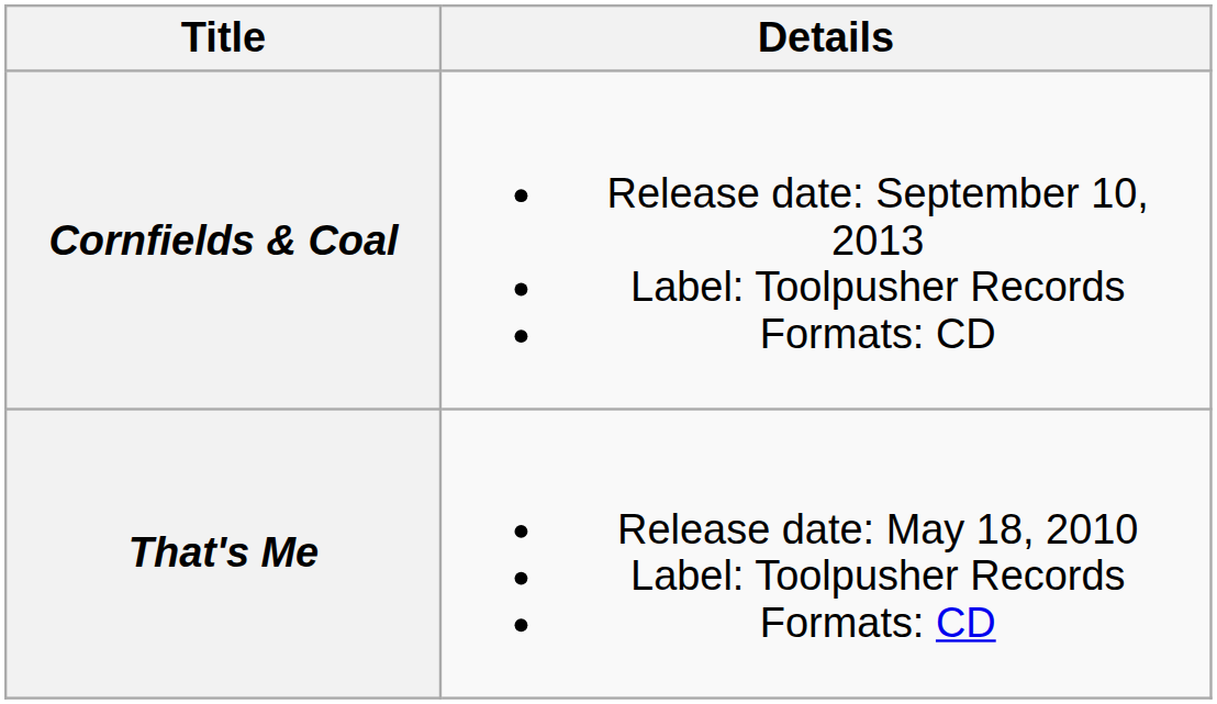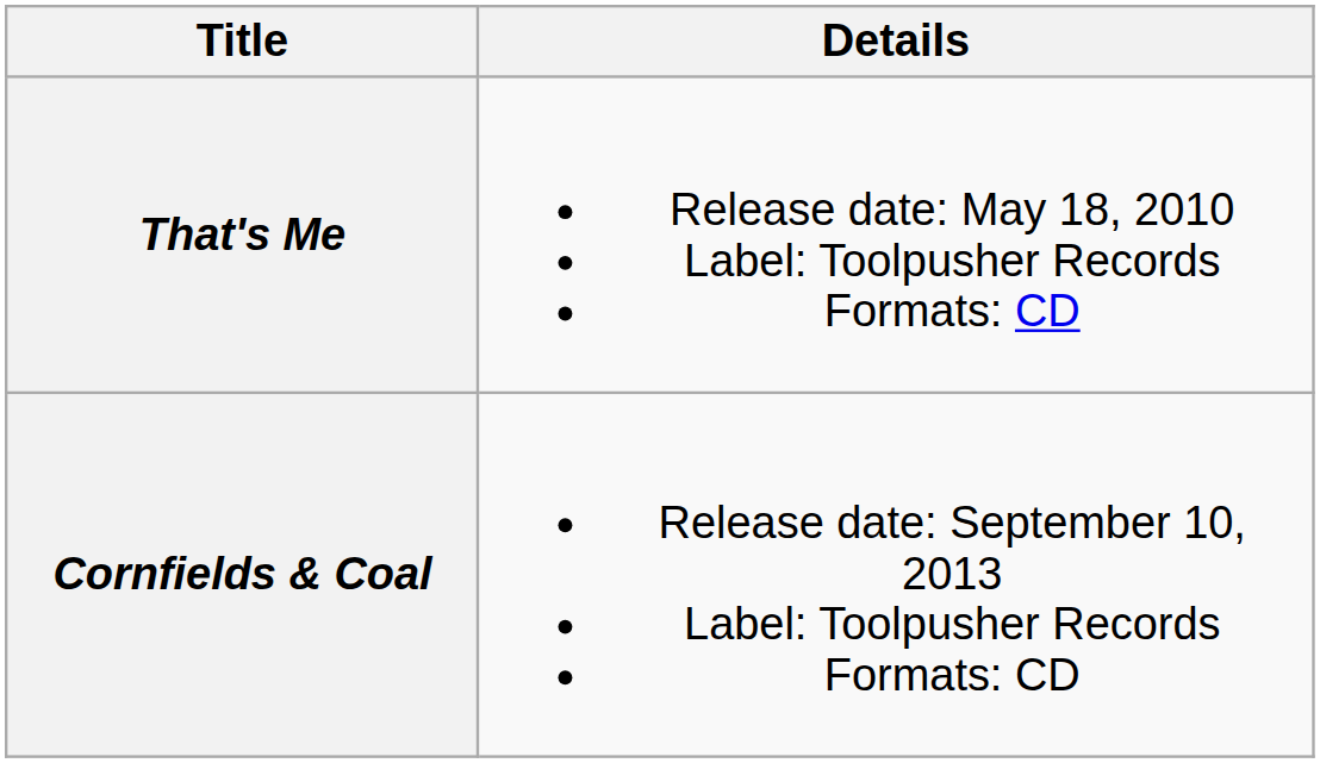rows swapped: That's Me <-> Cornfields & Coal
